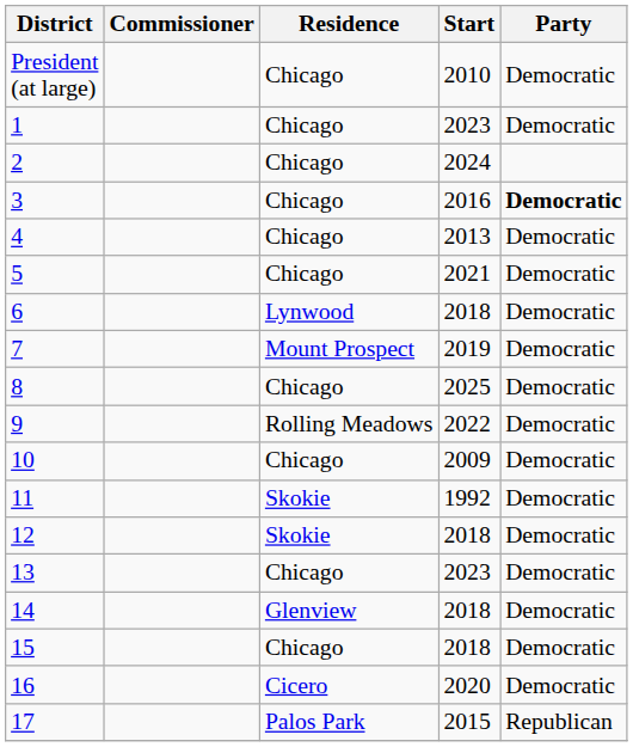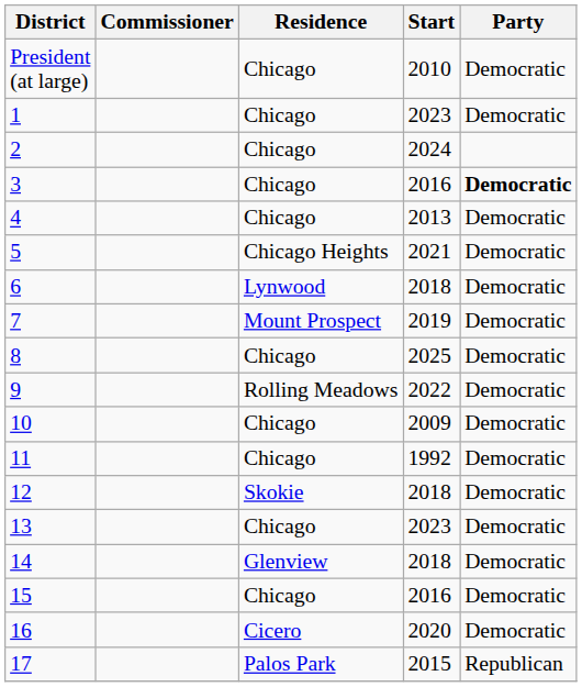5 | Residence: Chicago -> Chicago Heights
11 | Residence: Skokie -> Chicago
15 | Start: 2018 -> 2016
